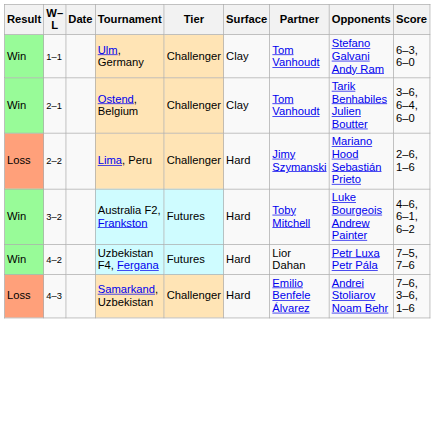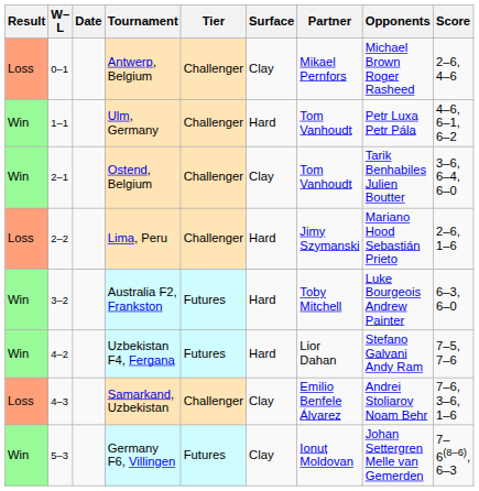+ row: Loss | 0–1 | Antwerp, Belgium | Challenger | Clay | Mikael Pernfors | Michael Brown Roger Rasheed | 2–6, 4–6
Ulm, Germany | Surface: Clay -> Hard
Ulm, Germany | Opponents: Stefano Galvani Andy Ram -> Petr Luxa Petr Pála
Ulm, Germany | Score: 6–3, 6–0 -> 4–6, 6–1, 6–2
Australia F2, Frankston | Score: 4–6, 6–1, 6–2 -> 6–3, 6–0
Uzbekistan F4, Fergana | Opponents: Petr Luxa Petr Pála -> Stefano Galvani Andy Ram
Samarkand, Uzbekistan | Surface: Hard -> Clay
+ row: Win | 5–3 | Germany F6, Villingen | Futures | Clay | Ionuț Moldovan | Johan Settergren Melle van Gemerden | 7–6(8–6), 6–3
